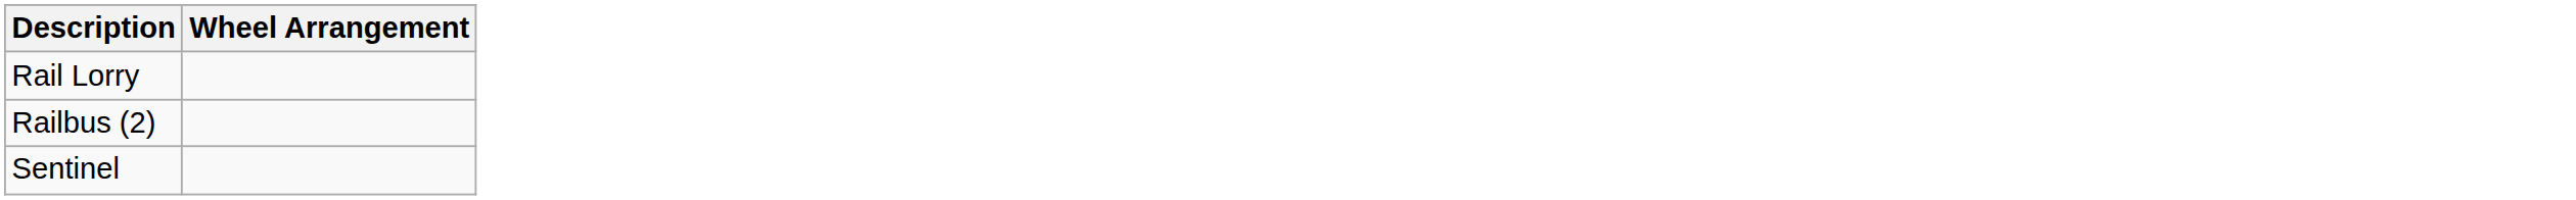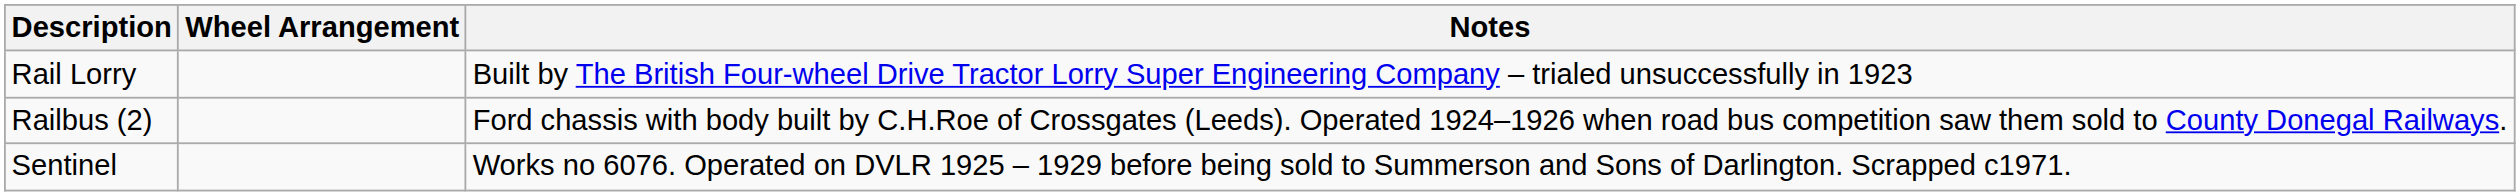+ column: Notes | Built by The British Four-wheel Drive Tractor Lorry Super Engineering Company – trialed unsuccessfully in 1923 | Ford chassis with body built by C.H.Roe of Crossgates (Leeds). Operated 1924–1926 when road bus competition saw them sold to County Donegal Railways. | Works no 6076. Operated on DVLR 1925 – 1929 before being sold to Summerson and Sons of Darlington. Scrapped c1971.
